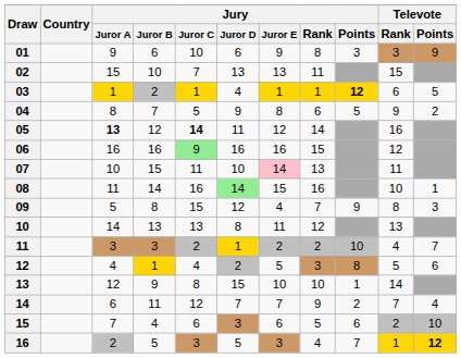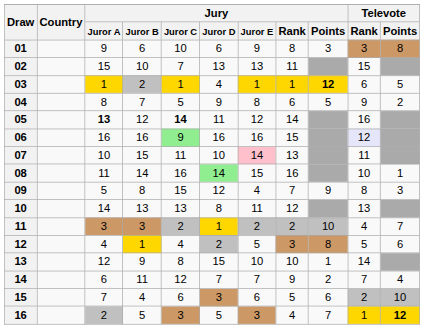01 | Televote / Points: 9 -> 8
06 | Televote / Rank: no background -> lavender background
